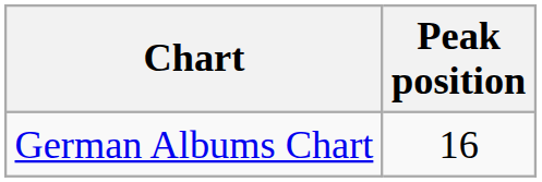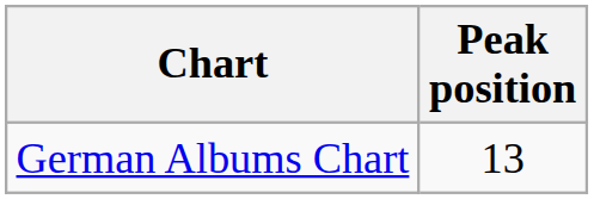German Albums Chart | Peak position: 16 -> 13
